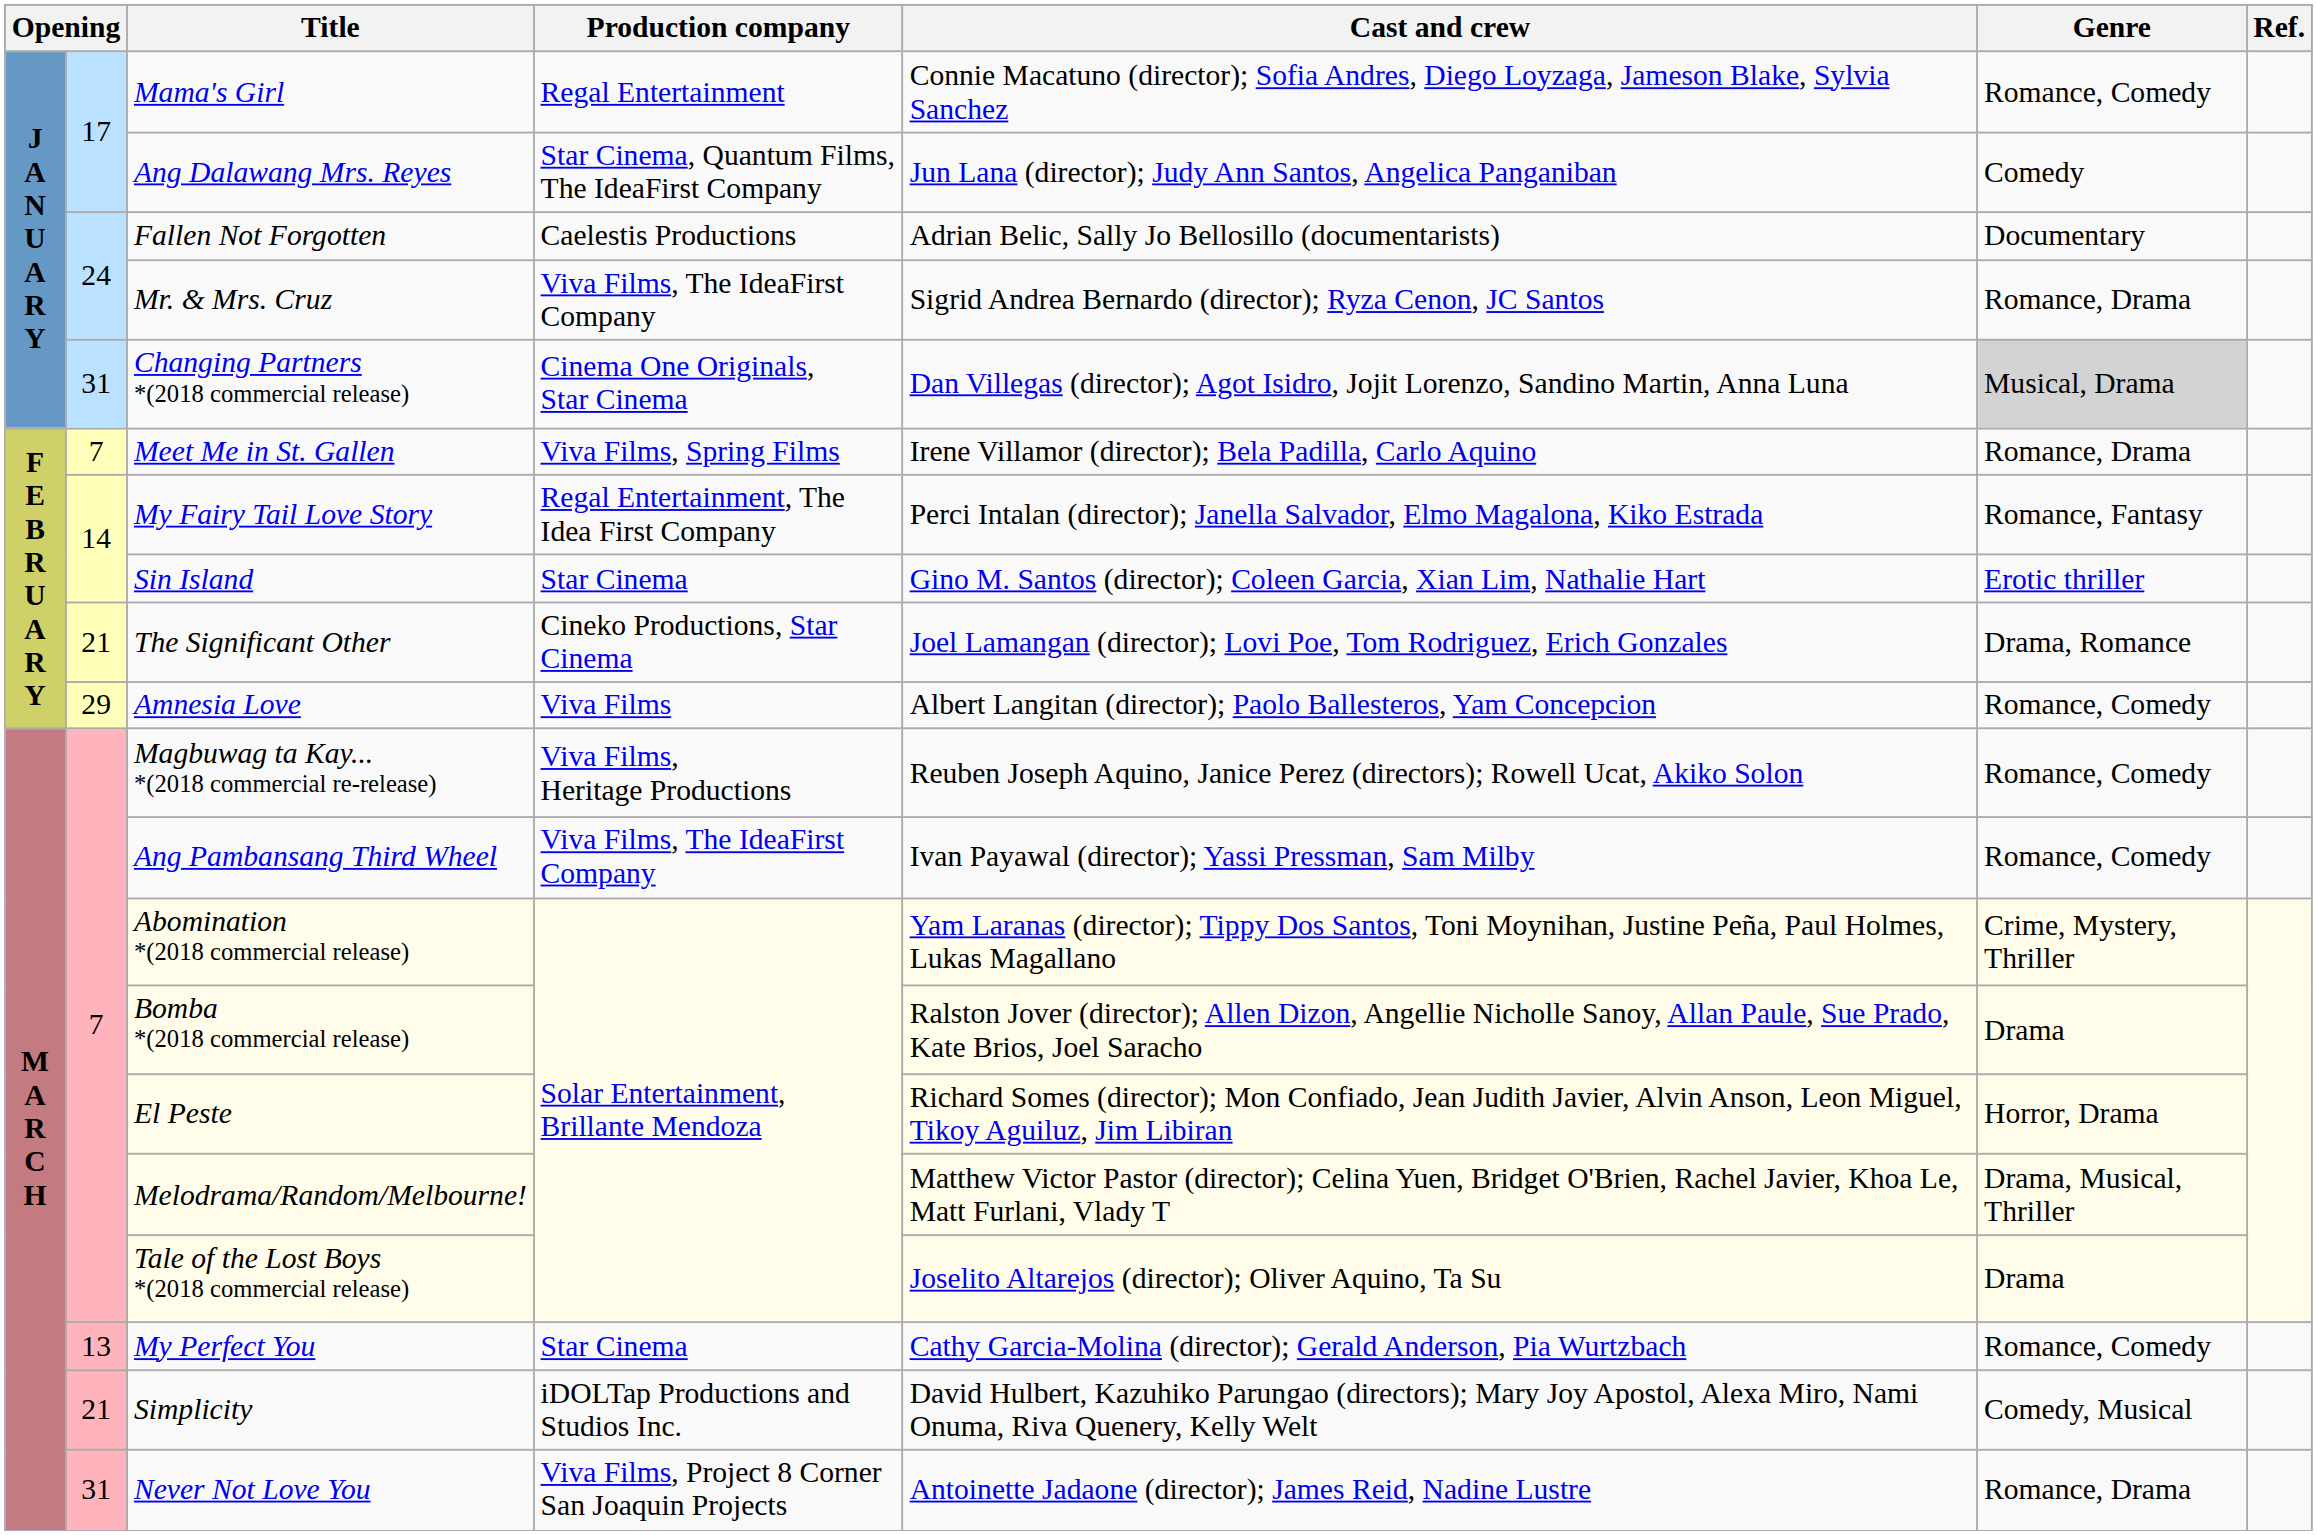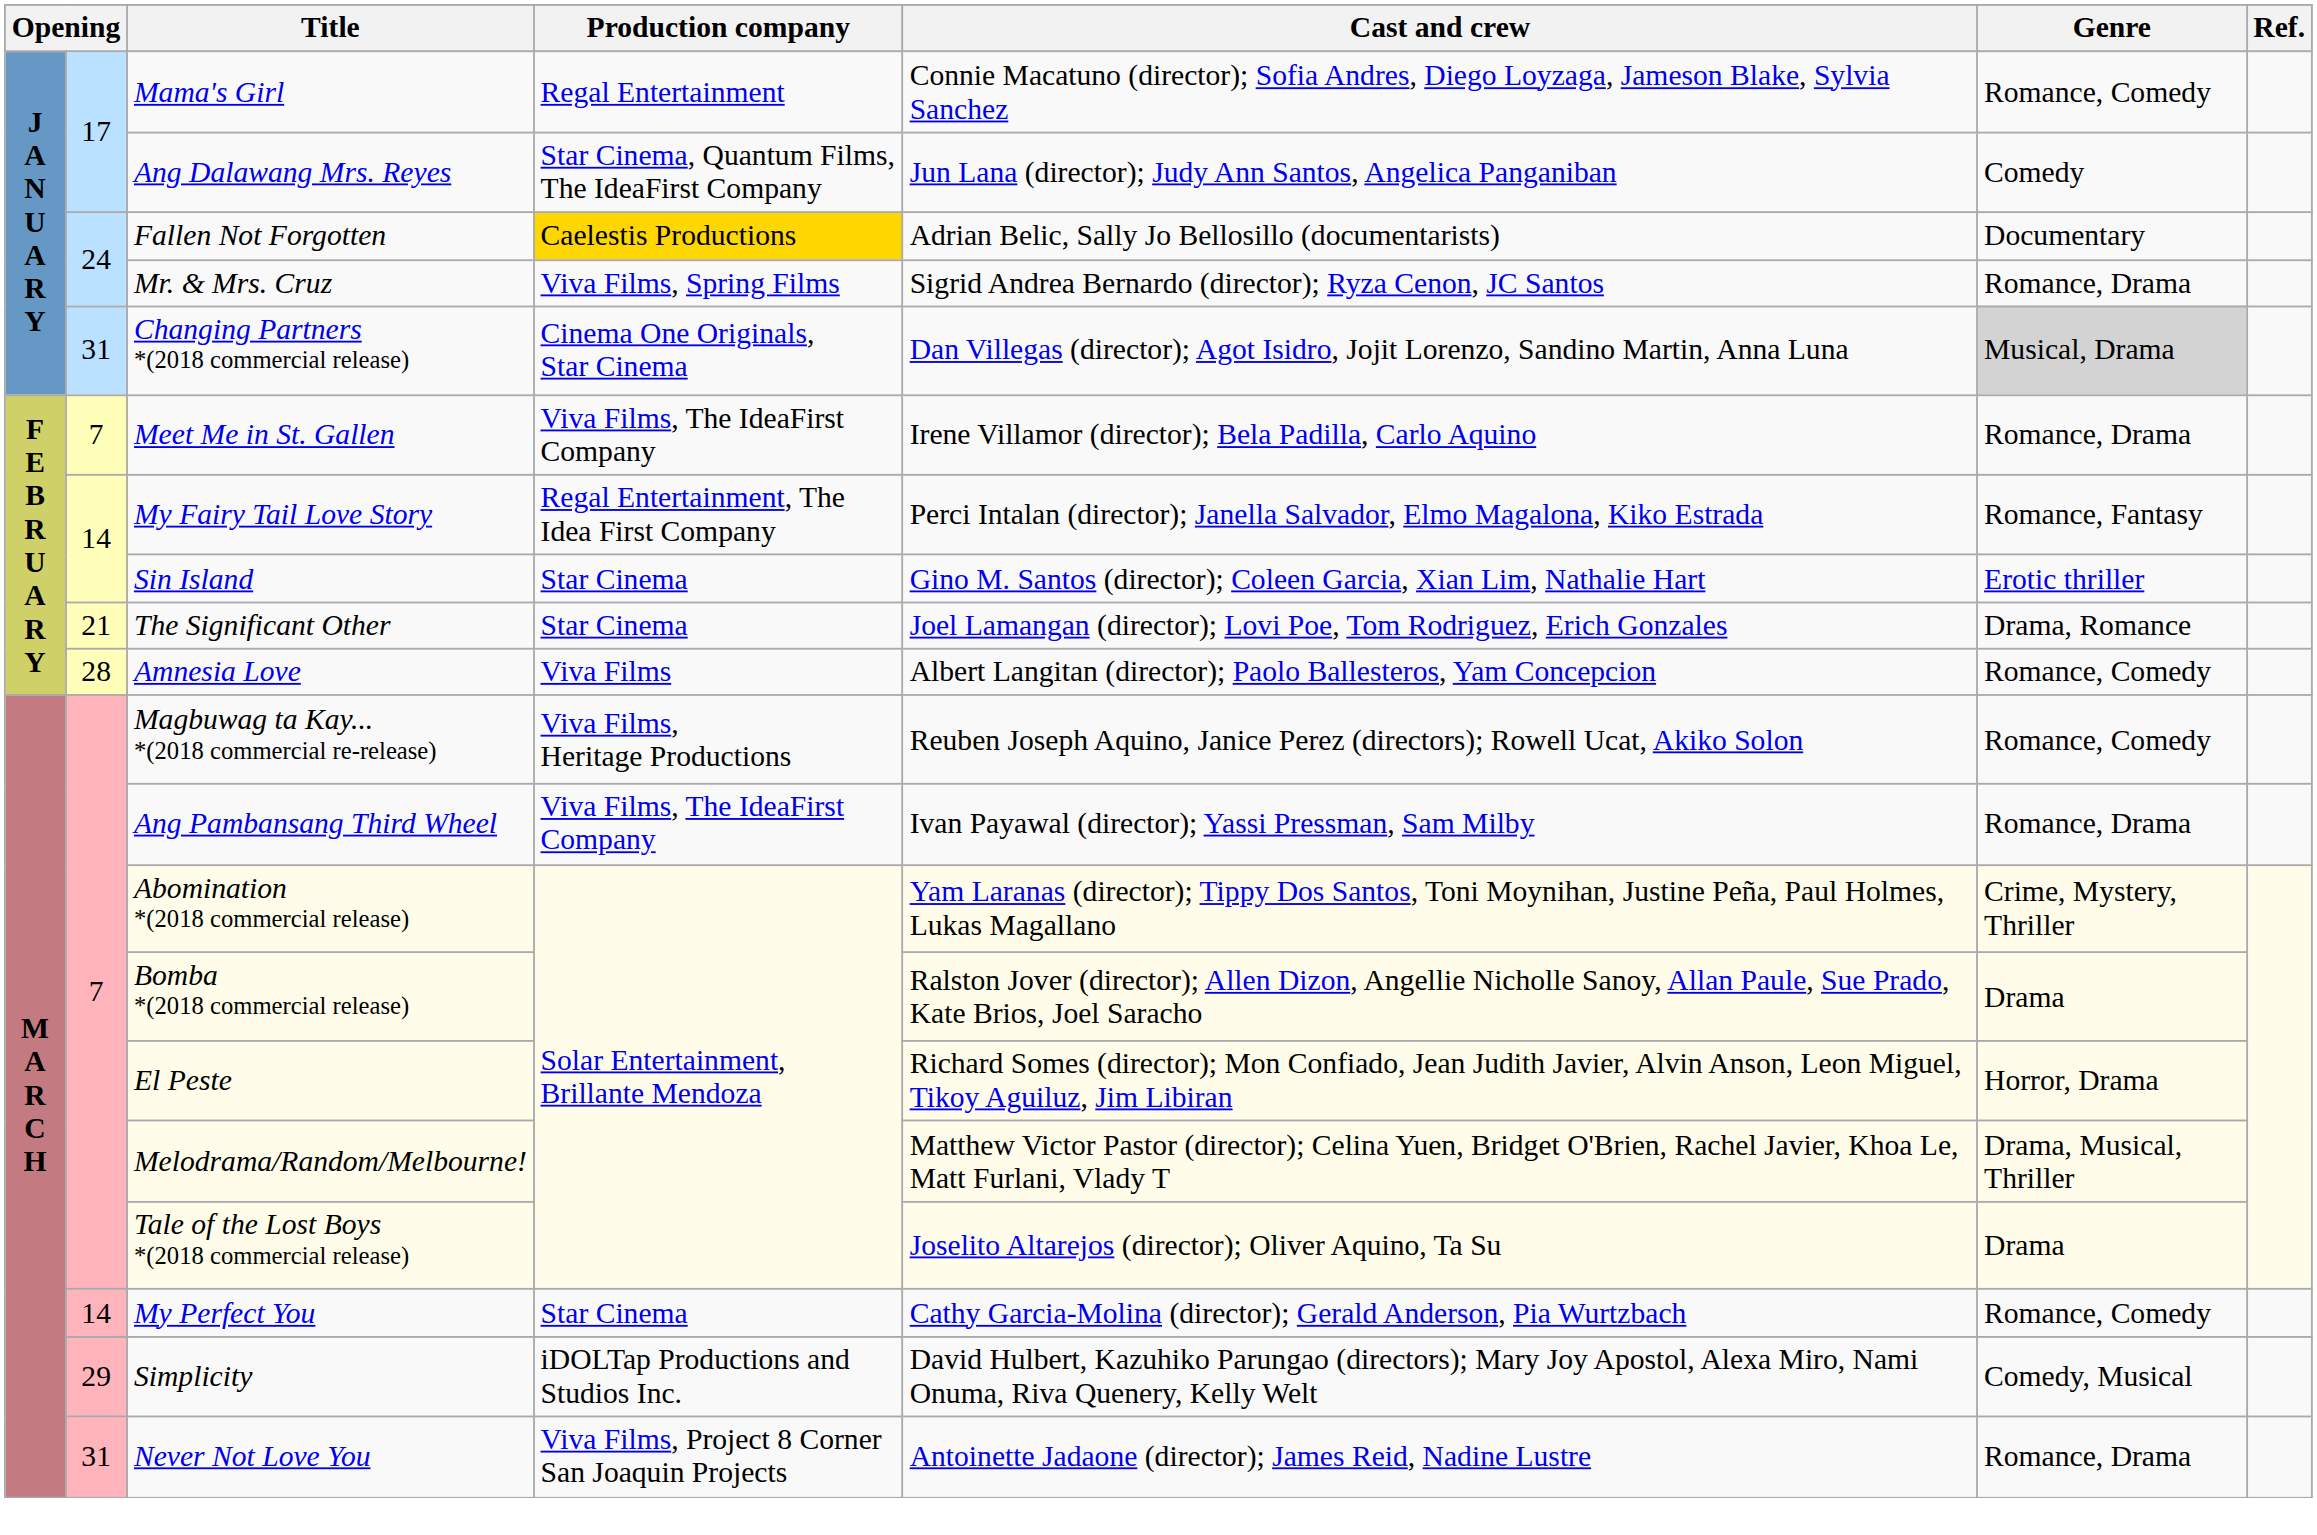Fallen Not Forgotten | Production company: no background -> gold background
Mr. & Mrs. Cruz | Production company: Viva Films, The IdeaFirst Company -> Viva Films, Spring Films
Meet Me in St. Gallen | Production company: Viva Films, Spring Films -> Viva Films, The IdeaFirst Company
The Significant Other | Production company: Cineko Productions, Star Cinema -> Star Cinema
Amnesia Love | column 2: 29 -> 28
Ang Pambansang Third Wheel | Genre: Romance, Comedy -> Romance, Drama
My Perfect You | column 2: 13 -> 14
Simplicity | column 2: 21 -> 29
